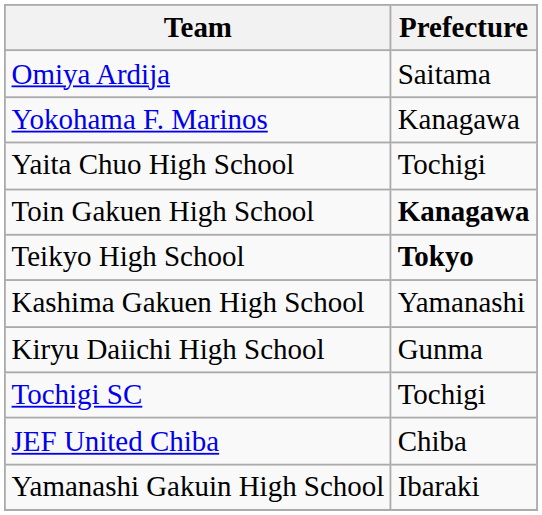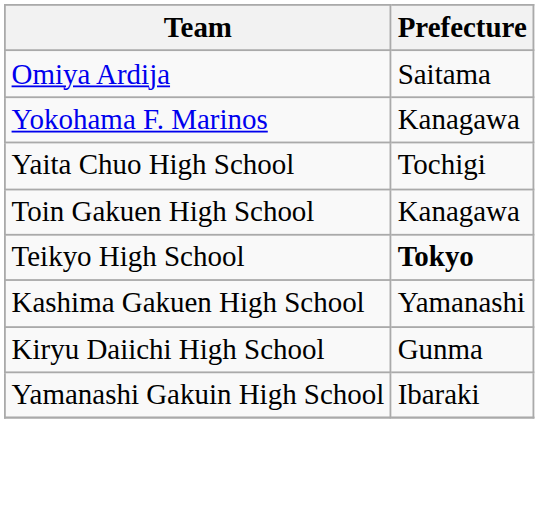Toin Gakuen High School | Prefecture: bold -> normal
- row: Tochigi SC | Tochigi
- row: JEF United Chiba | Chiba
